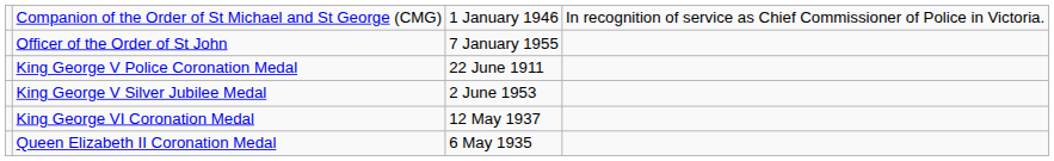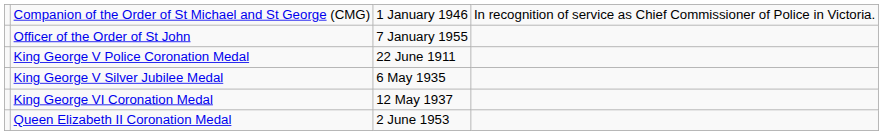King George V Silver Jubilee Medal | column 3: 2 June 1953 -> 6 May 1935
Queen Elizabeth II Coronation Medal | column 3: 6 May 1935 -> 2 June 1953
